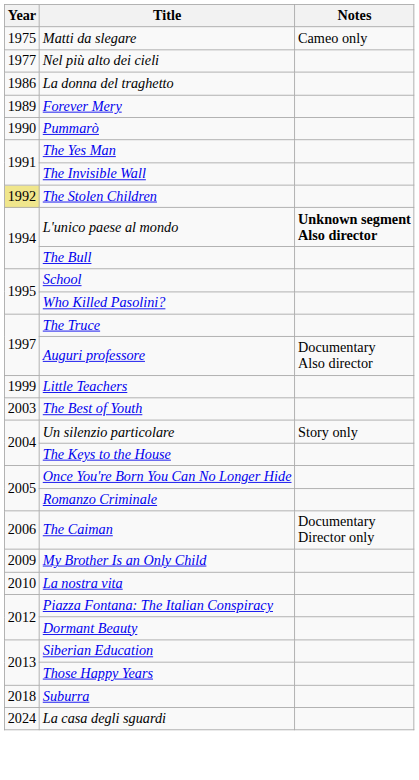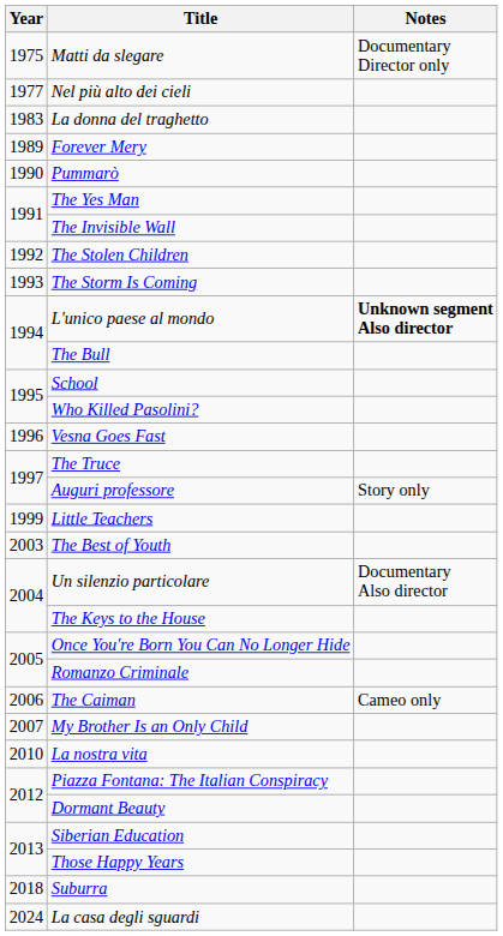Matti da slegare | Notes: Cameo only -> Documentary Director only
La donna del traghetto | Year: 1986 -> 1983
The Stolen Children | Year: khaki background -> no background
+ row: 1993 | The Storm Is Coming
+ row: 1996 | Vesna Goes Fast
Auguri professore | Notes: Documentary Also director -> Story only
Un silenzio particolare | Notes: Story only -> Documentary Also director
The Caiman | Notes: Documentary Director only -> Cameo only
My Brother Is an Only Child | Year: 2009 -> 2007
